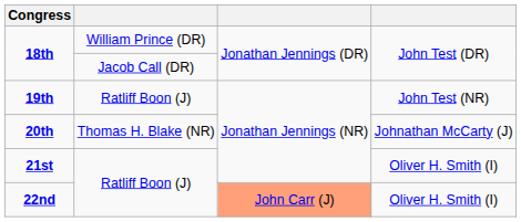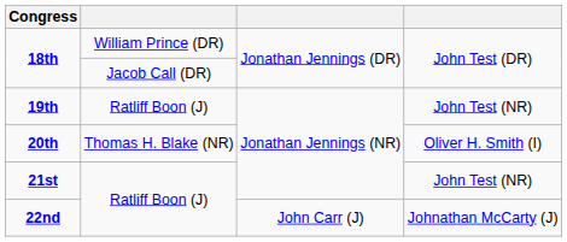20th | column 4: Johnathan McCarty (J) -> Oliver H. Smith (I)
21st | column 4: Oliver H. Smith (I) -> John Test (NR)
22nd | column 3: lightsalmon background -> no background
22nd | column 4: Oliver H. Smith (I) -> Johnathan McCarty (J)
